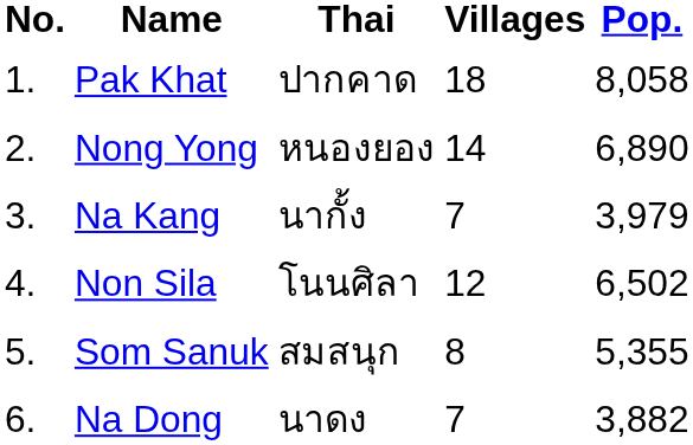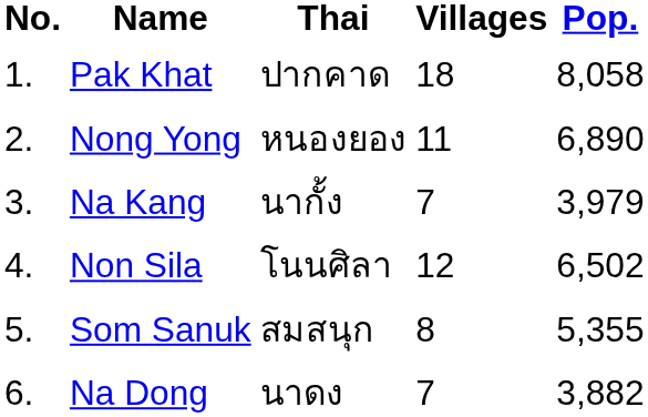Nong Yong | Villages: 14 -> 11
